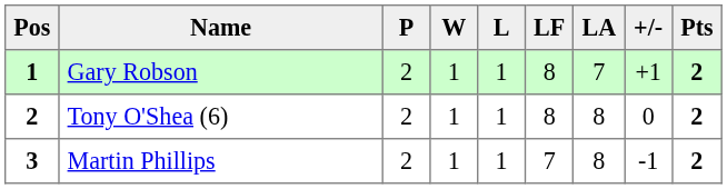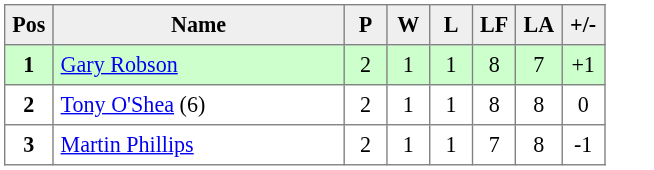- column: Pts | 2 | 2 | 2
